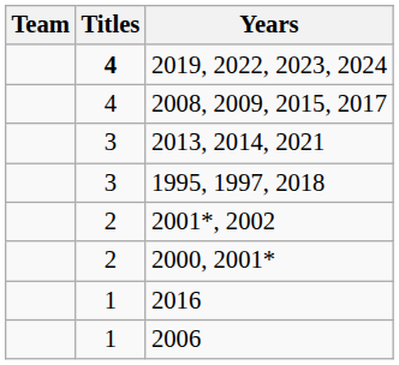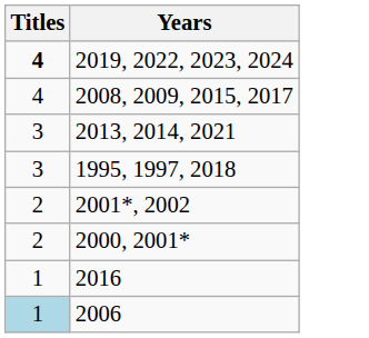- column: Team
2006 | Titles: no background -> lightblue background
